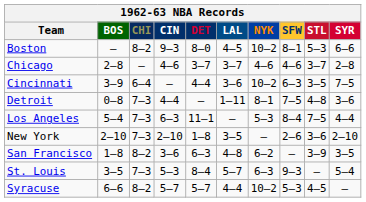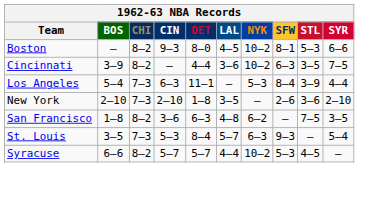- row: Chicago | 2–8 | — | 4–6 | 3–7 | 3–7 | 4–6 | 4–6 | 3–7 | 2–8
Cincinnati | CHI: 6–4 -> 8–2
- row: Detroit | 0–8 | 7–3 | 4–4 | — | 1–11 | 8–1 | 7–5 | 4–8 | 3–6
Los Angeles | STL: 7–5 -> 3–9
San Francisco | STL: 3–9 -> 7–5
